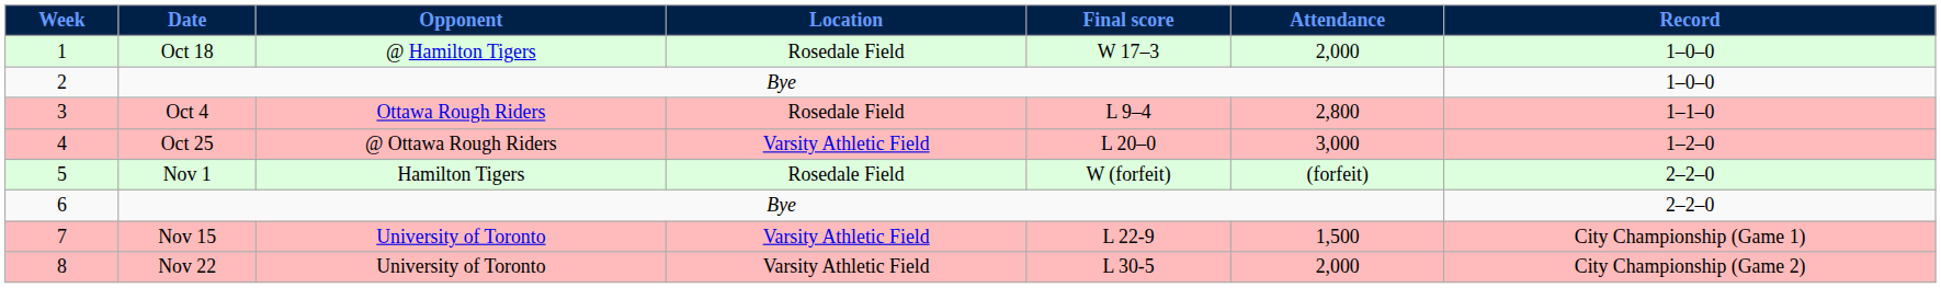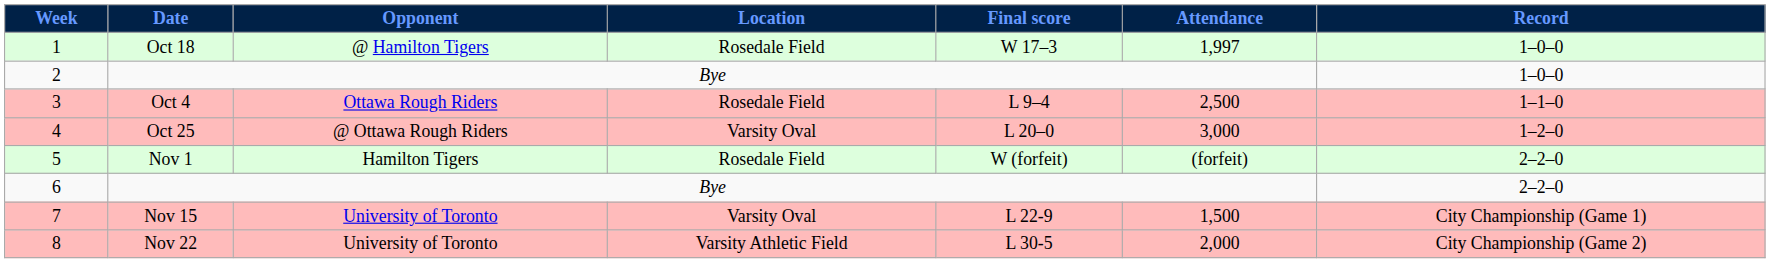1 | Attendance: 2,000 -> 1,997
3 | Attendance: 2,800 -> 2,500
4 | Location: Varsity Athletic Field -> Varsity Oval
7 | Location: Varsity Athletic Field -> Varsity Oval
